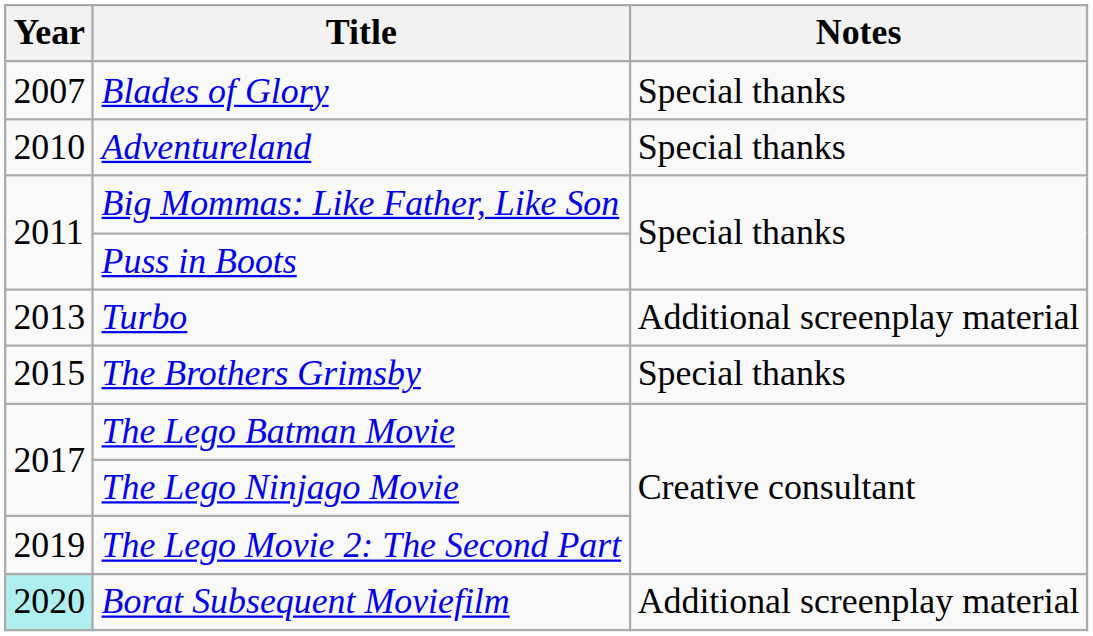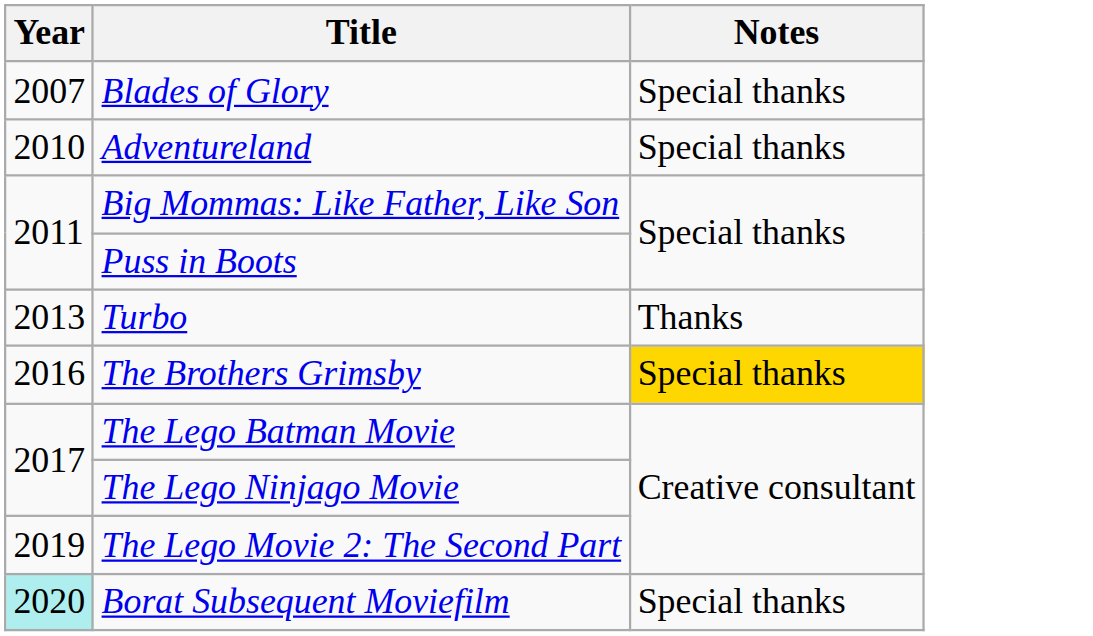Turbo | Notes: Additional screenplay material -> Thanks
The Brothers Grimsby | Year: 2015 -> 2016
The Brothers Grimsby | Notes: no background -> gold background
Borat Subsequent Moviefilm | Notes: Additional screenplay material -> Special thanks
